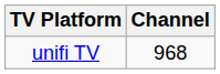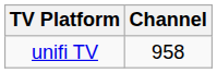unifi TV | Channel: 968 -> 958
